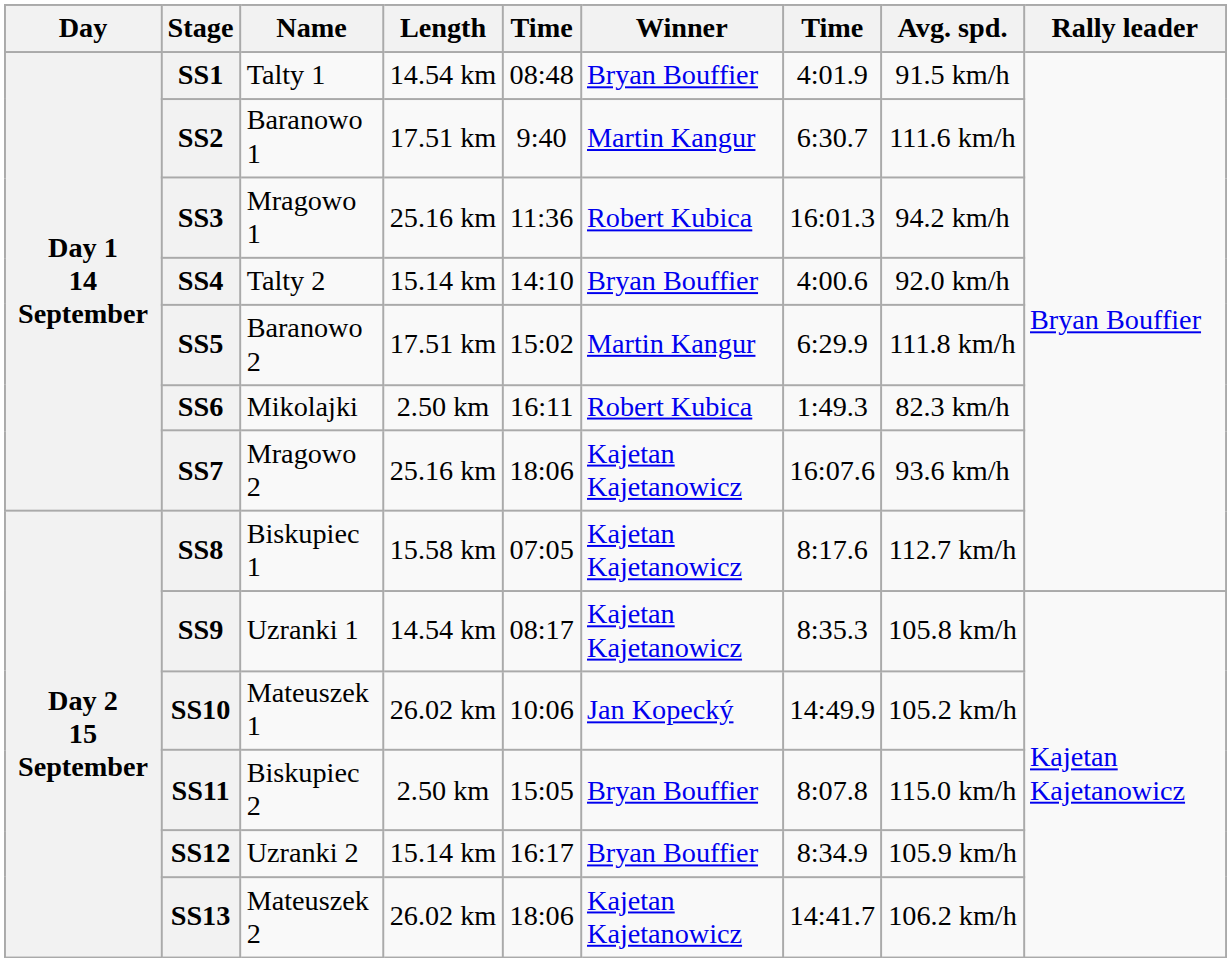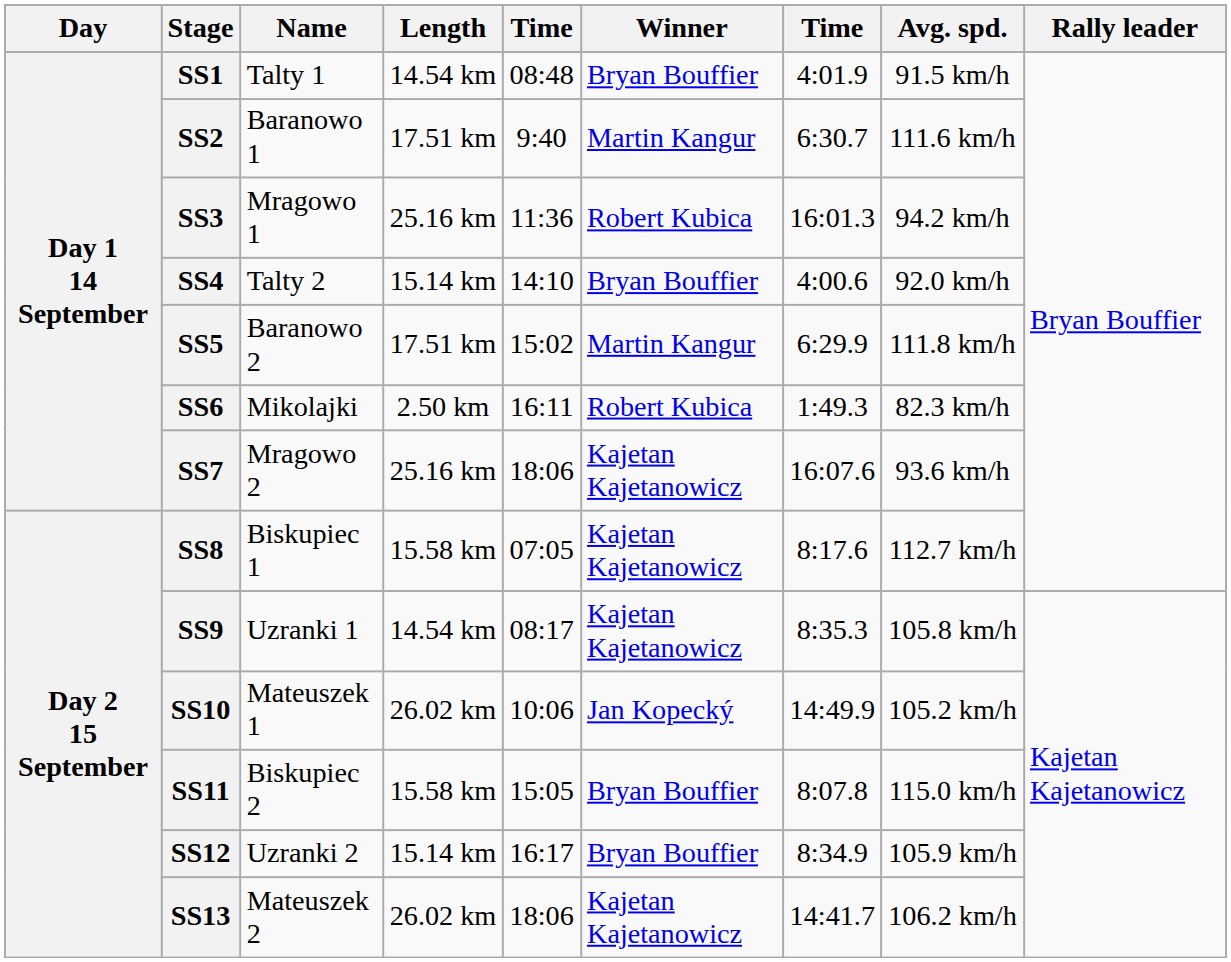SS11 | Length: 2.50 km -> 15.58 km
